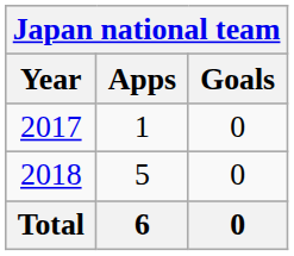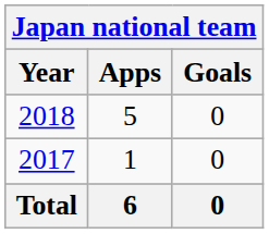rows swapped: 2017 <-> 2018
